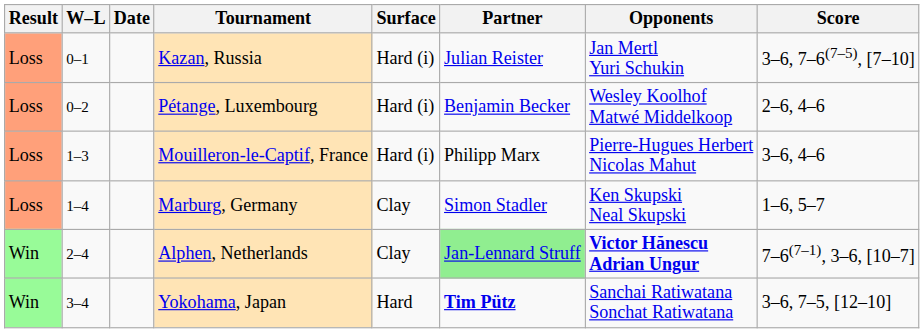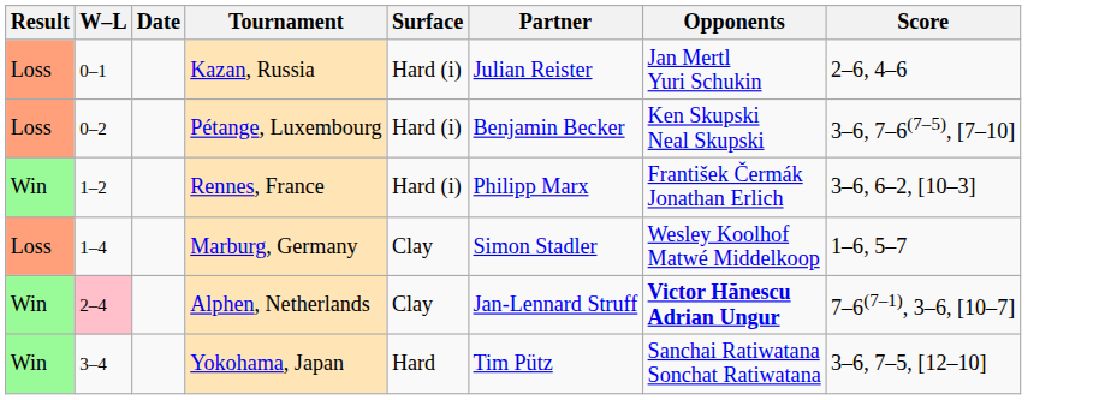Kazan, Russia | Score: 3–6, 7–6(7–5), [7–10] -> 2–6, 4–6
Pétange, Luxembourg | Opponents: Wesley Koolhof Matwé Middelkoop -> Ken Skupski Neal Skupski
Pétange, Luxembourg | Score: 2–6, 4–6 -> 3–6, 7–6(7–5), [7–10]
+ row: Win | 1–2 | Rennes, France | Hard (i) | Philipp Marx | František Čermák Jonathan Erlich | 3–6, 6–2, [10–3]
- row: Loss | 1–3 | Mouilleron-le-Captif, France | Hard (i) | Philipp Marx | Pierre-Hugues Herbert Nicolas Mahut | 3–6, 4–6
Marburg, Germany | Opponents: Ken Skupski Neal Skupski -> Wesley Koolhof Matwé Middelkoop
Alphen, Netherlands | W–L: no background -> pink background
Alphen, Netherlands | Partner: lightgreen background -> no background
Yokohama, Japan | Partner: bold -> normal
